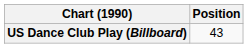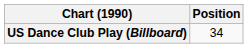US Dance Club Play (Billboard) | Position: 43 -> 34
